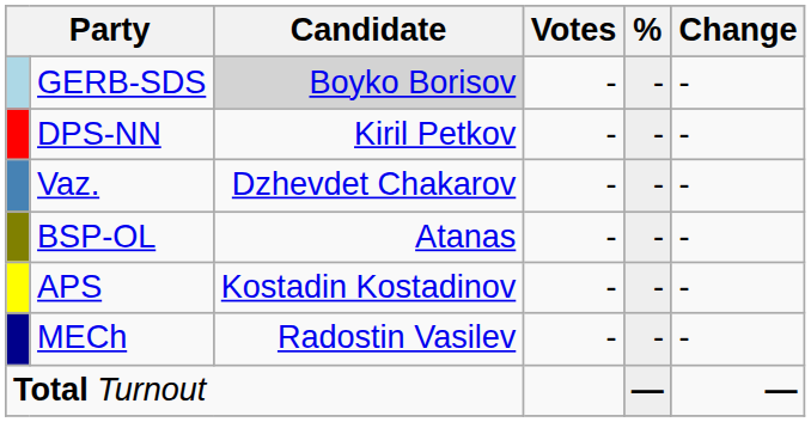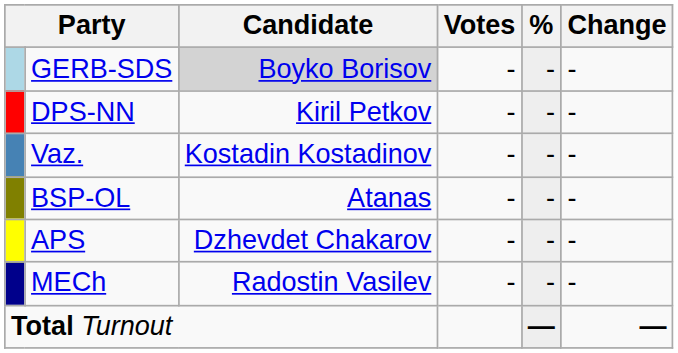Vaz. | Candidate: Dzhevdet Chakarov -> Kostadin Kostadinov
APS | Candidate: Kostadin Kostadinov -> Dzhevdet Chakarov
